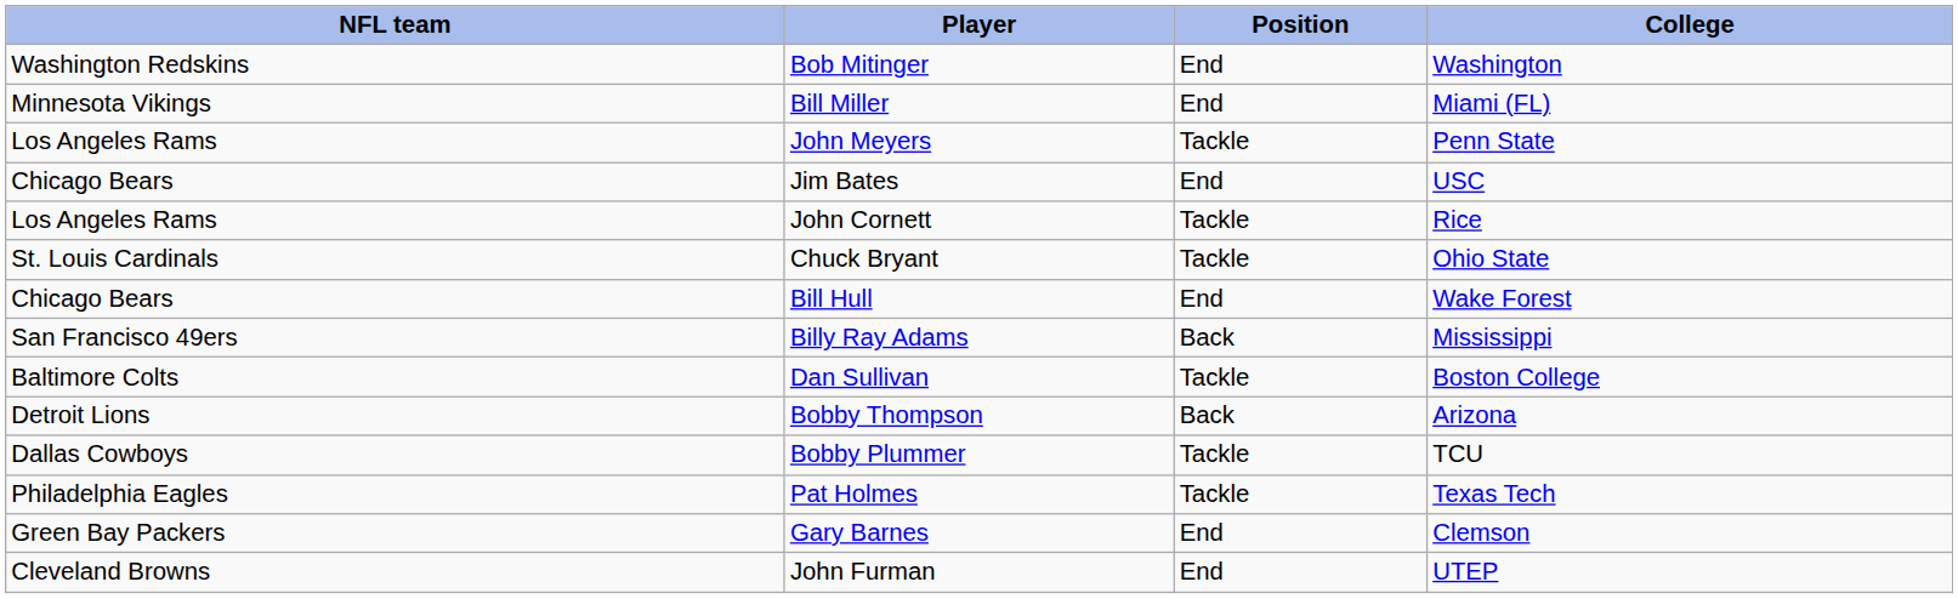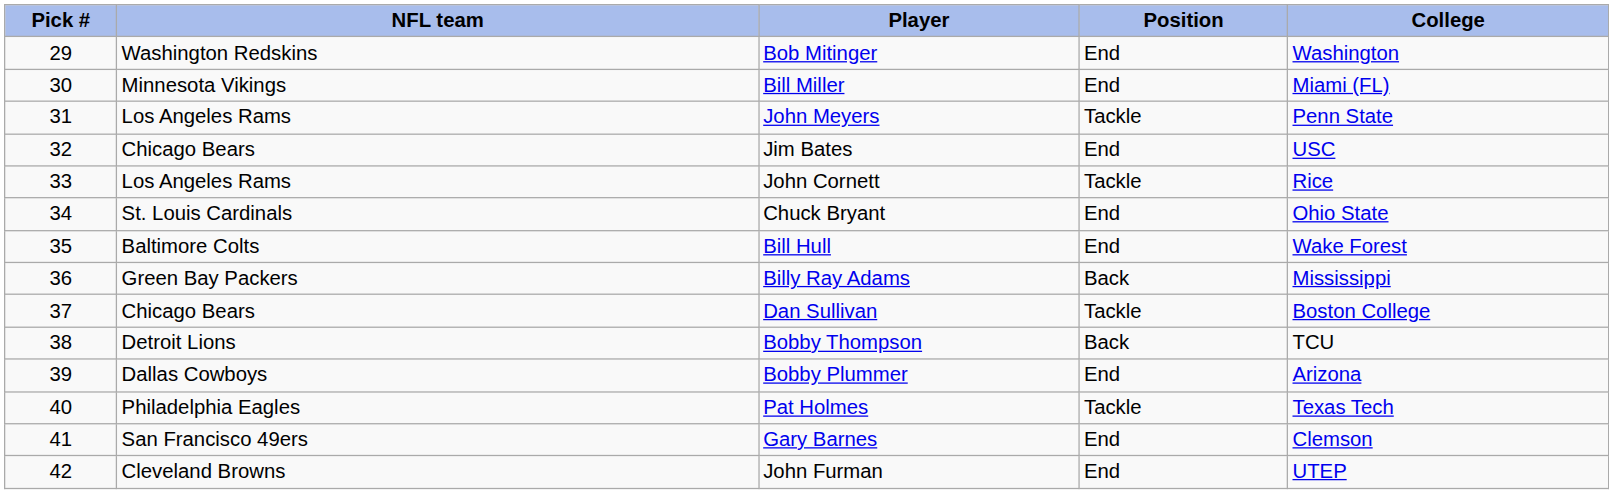+ column: Pick # | 29 | 30 | 31 | 32 | 33 | 34 | 35 | 36 | 37 | 38 | 39 | 40 | 41 | 42
Chuck Bryant | Position: Tackle -> End
Bill Hull | NFL team: Chicago Bears -> Baltimore Colts
Billy Ray Adams | NFL team: San Francisco 49ers -> Green Bay Packers
Dan Sullivan | NFL team: Baltimore Colts -> Chicago Bears
Bobby Thompson | College: Arizona -> TCU
Bobby Plummer | Position: Tackle -> End
Bobby Plummer | College: TCU -> Arizona
Gary Barnes | NFL team: Green Bay Packers -> San Francisco 49ers
